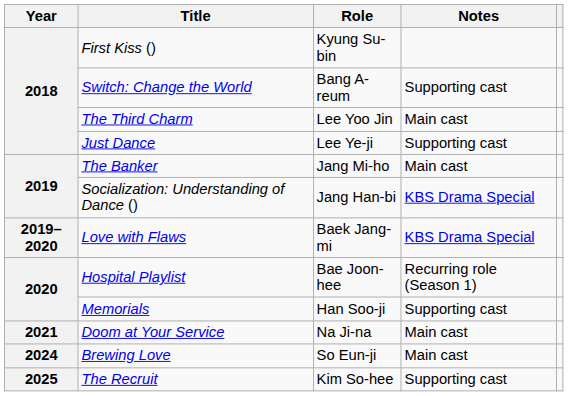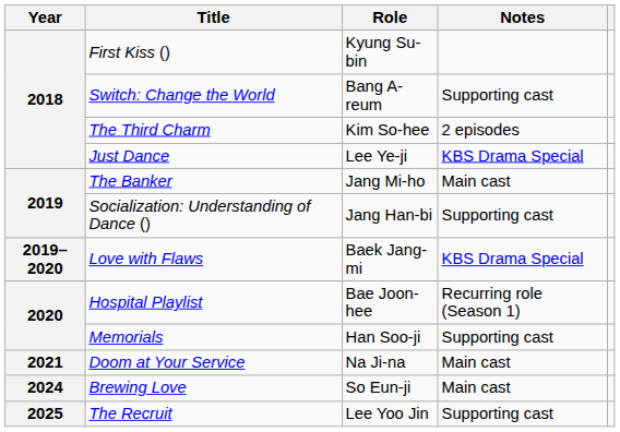The Third Charm | Role: Lee Yoo Jin -> Kim So-hee
The Third Charm | Notes: Main cast -> 2 episodes
Just Dance | Notes: Supporting cast -> KBS Drama Special
Socialization: Understanding of Dance () | Notes: KBS Drama Special -> Supporting cast
The Recruit | Role: Kim So-hee -> Lee Yoo Jin
